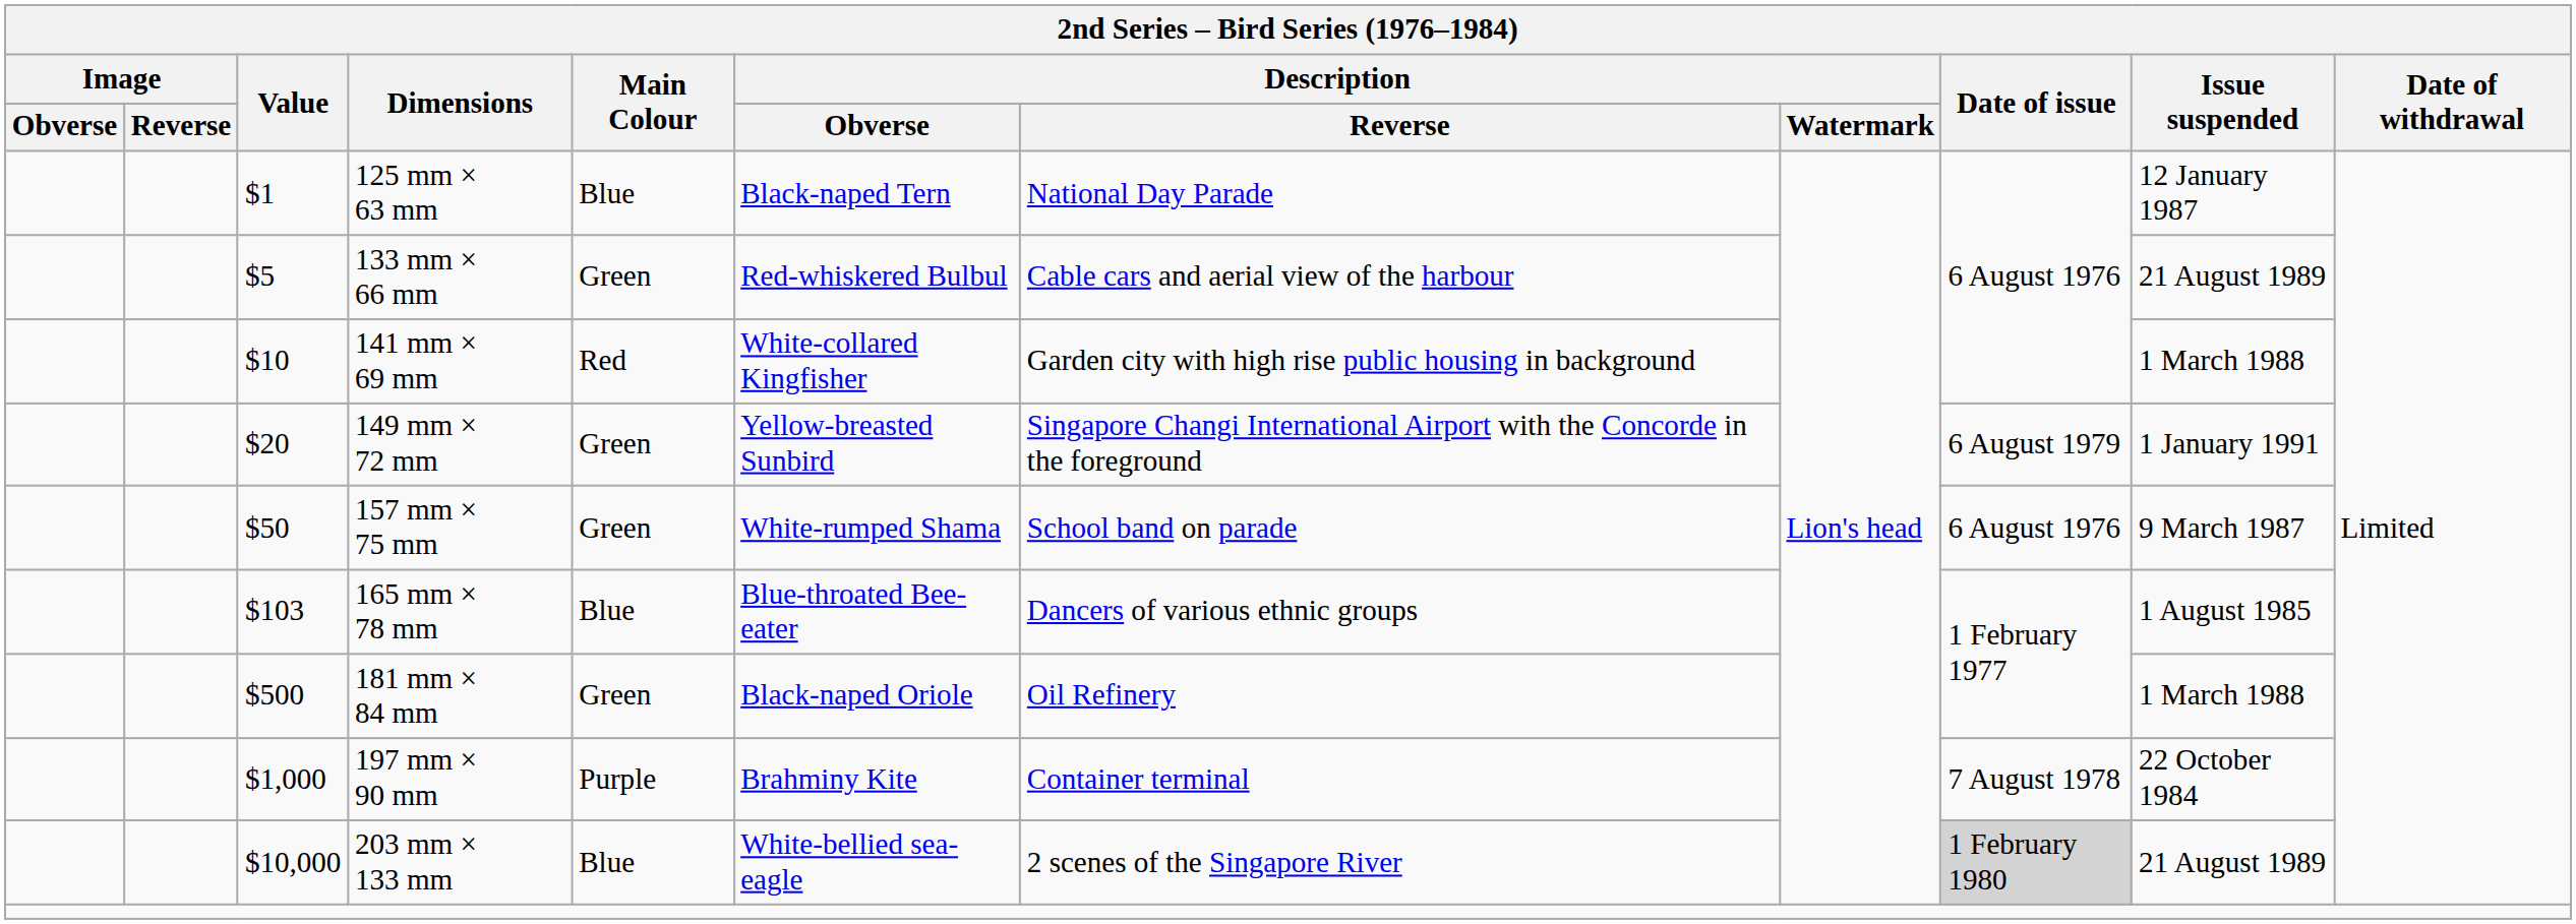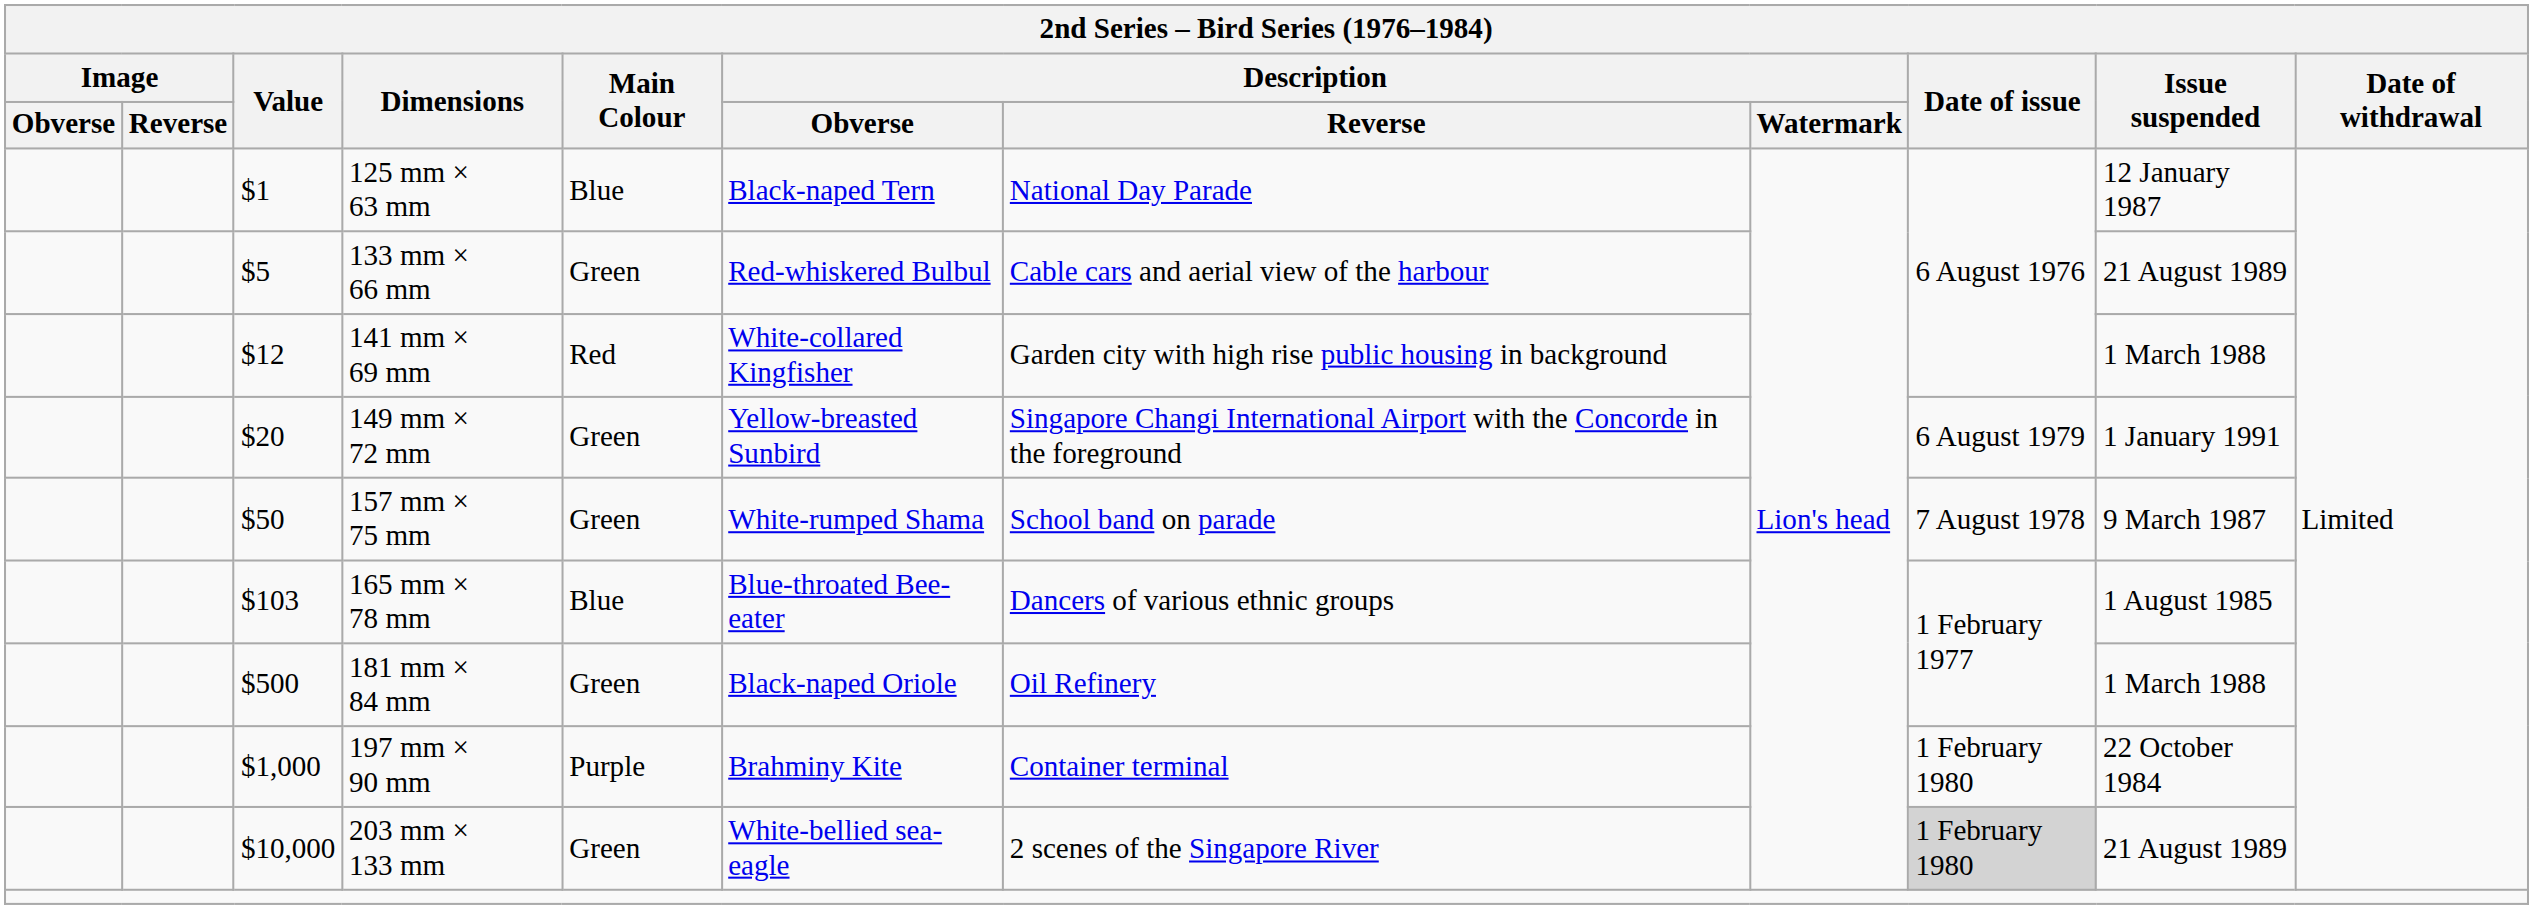141 mm × 69 mm | Value: $10 -> $12
157 mm × 75 mm | Date of issue: 6 August 1976 -> 7 August 1978
197 mm × 90 mm | Date of issue: 7 August 1978 -> 1 February 1980
203 mm × 133 mm | Main Colour: Blue -> Green
